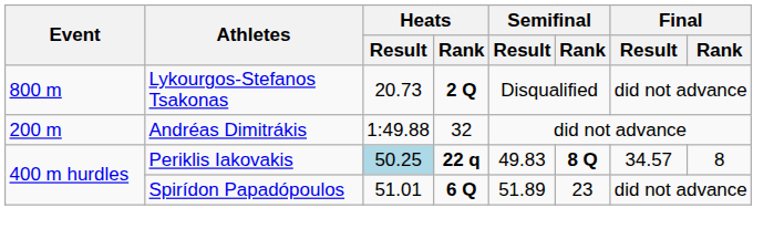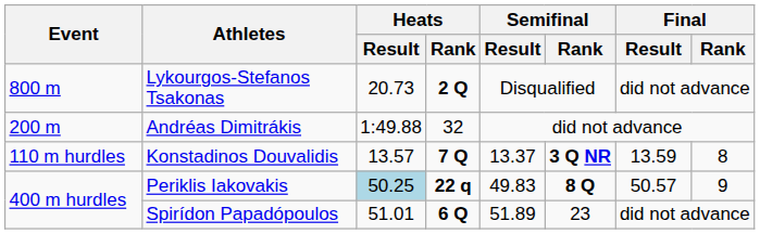+ row: 110 m hurdles | Konstadinos Douvalidis | 13.57 | 7 Q | 13.37 | 3 Q NR | 13.59 | 8
Periklis Iakovakis | Final / Result: 34.57 -> 50.57
Periklis Iakovakis | Final / Rank: 8 -> 9
